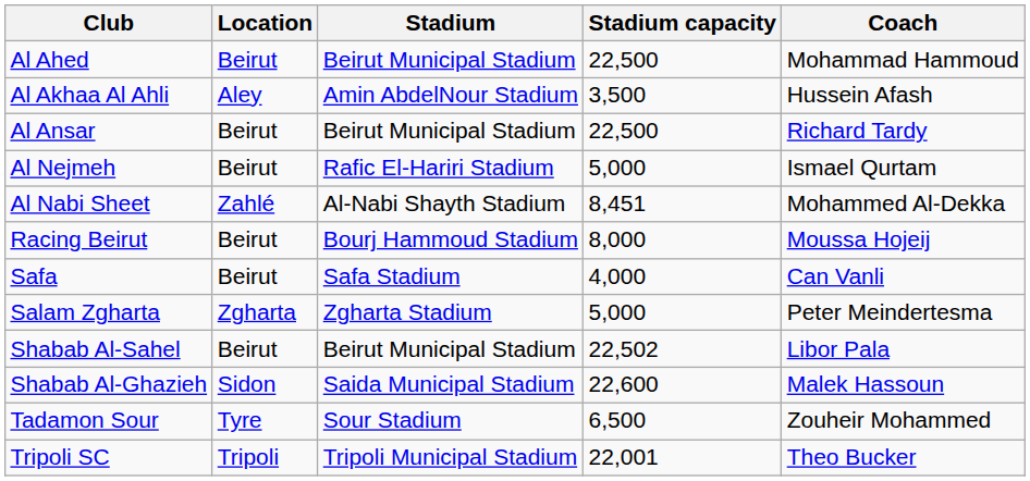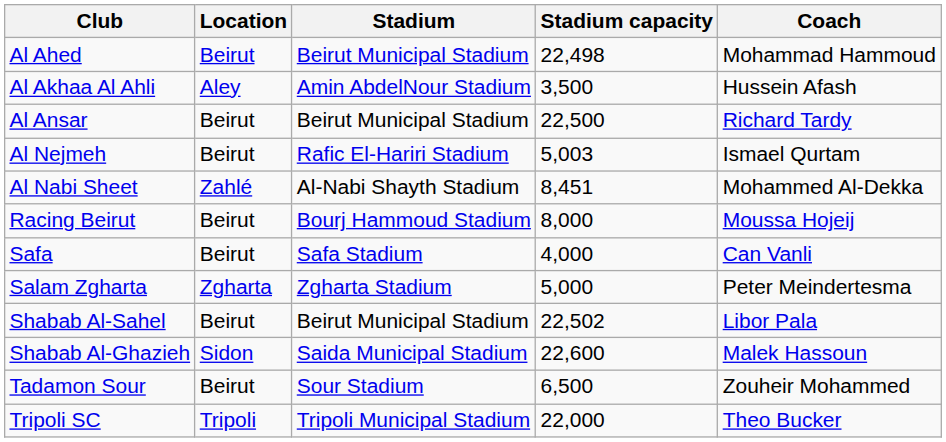Al Ahed | Stadium capacity: 22,500 -> 22,498
Al Nejmeh | Stadium capacity: 5,000 -> 5,003
Tadamon Sour | Location: Tyre -> Beirut
Tripoli SC | Stadium capacity: 22,001 -> 22,000
